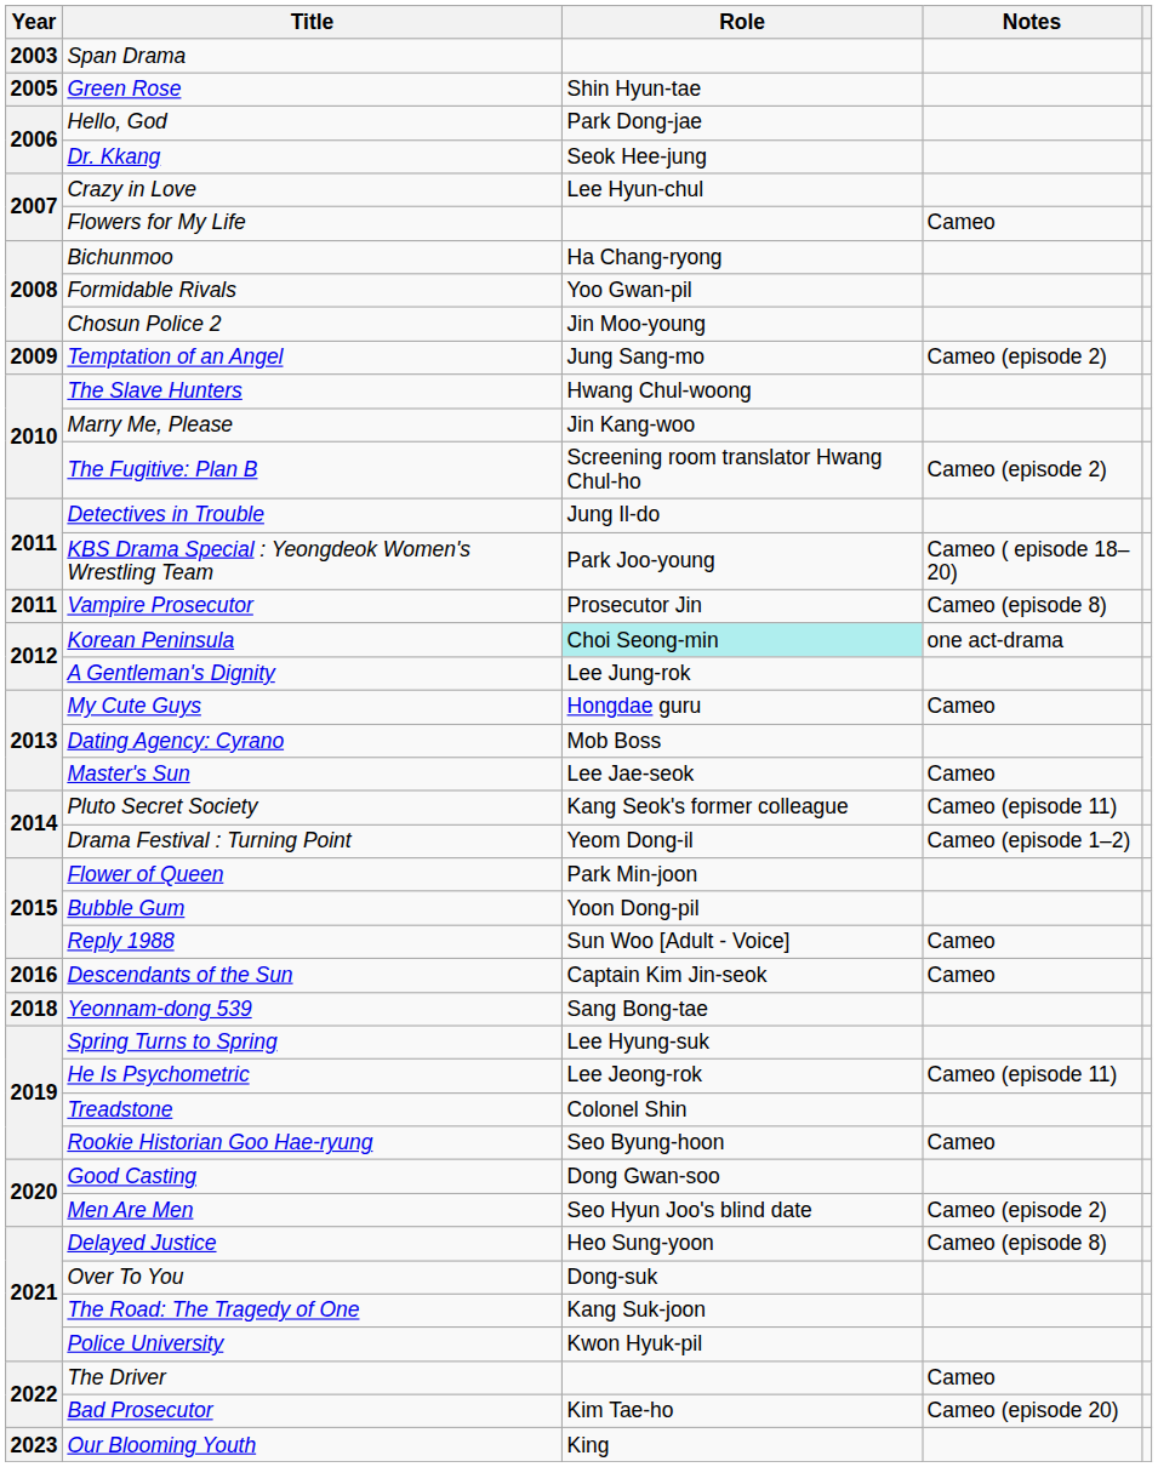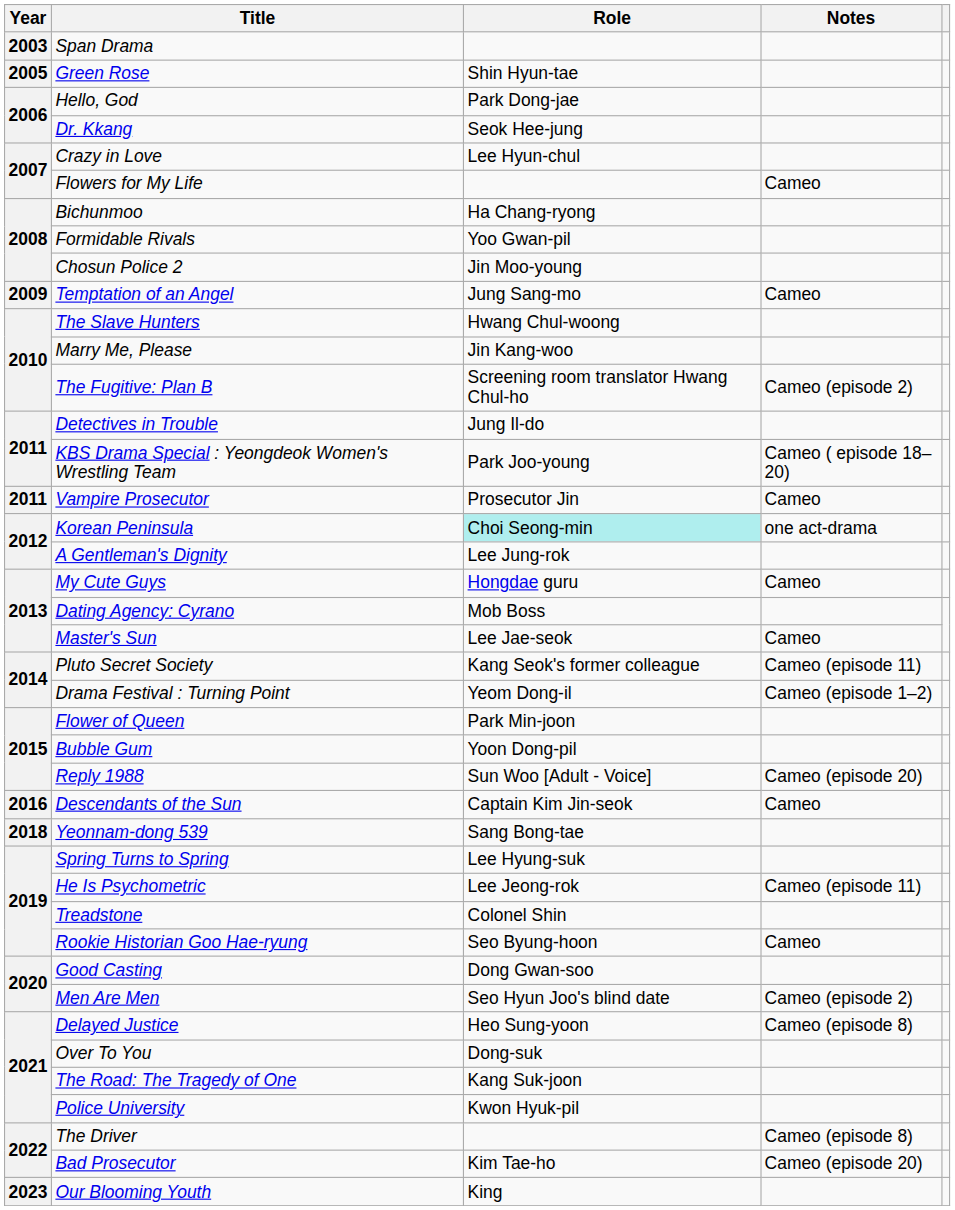Temptation of an Angel | Notes: Cameo (episode 2) -> Cameo
Vampire Prosecutor | Notes: Cameo (episode 8) -> Cameo
Reply 1988 | Notes: Cameo -> Cameo (episode 20)
The Driver | Notes: Cameo -> Cameo (episode 8)
